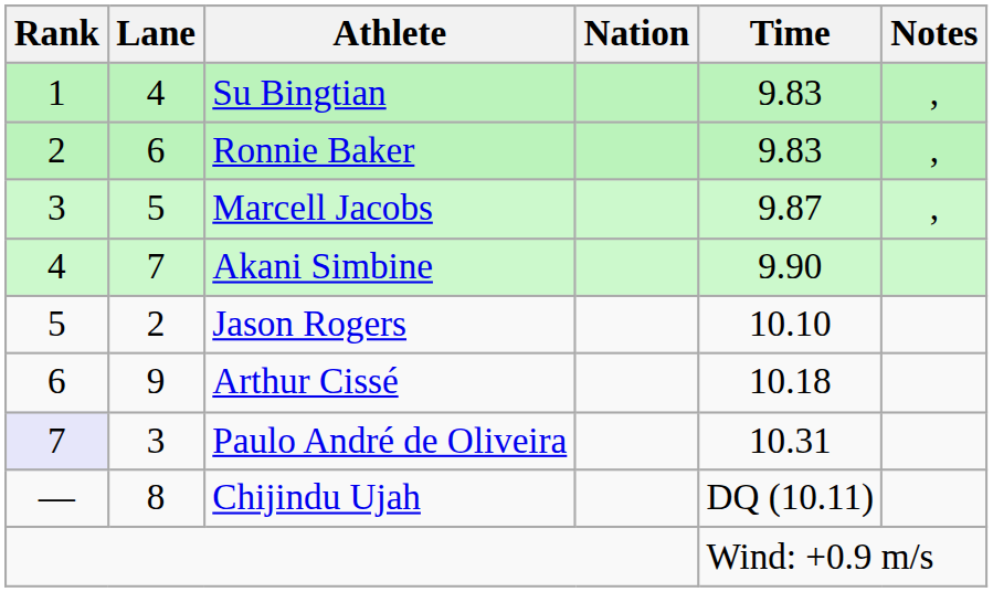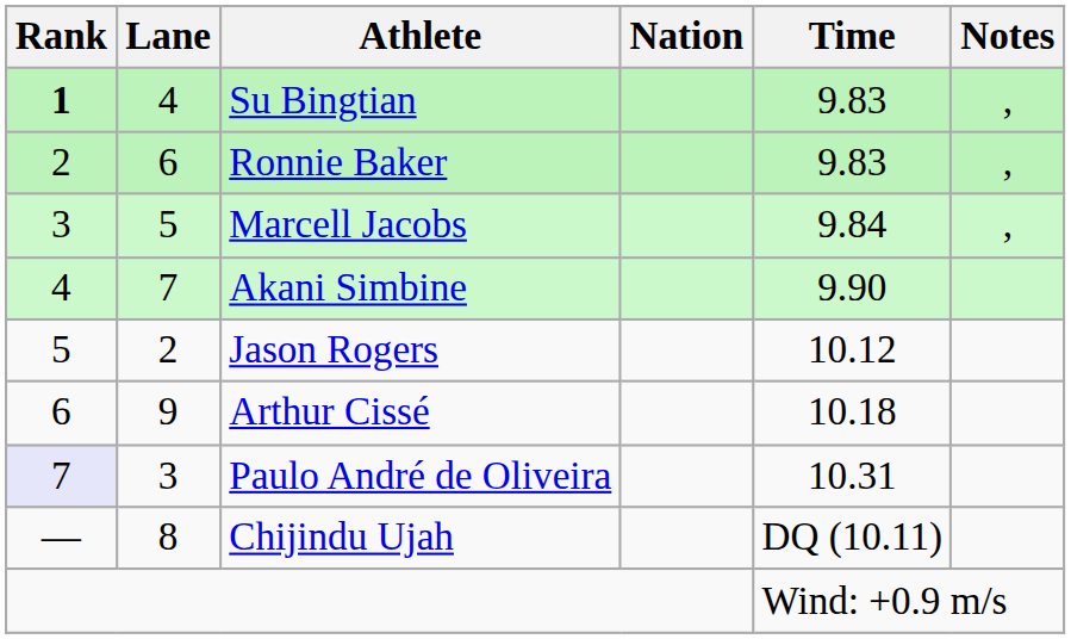Su Bingtian | Rank: normal -> bold
Marcell Jacobs | Time: 9.87 -> 9.84
Jason Rogers | Time: 10.10 -> 10.12
